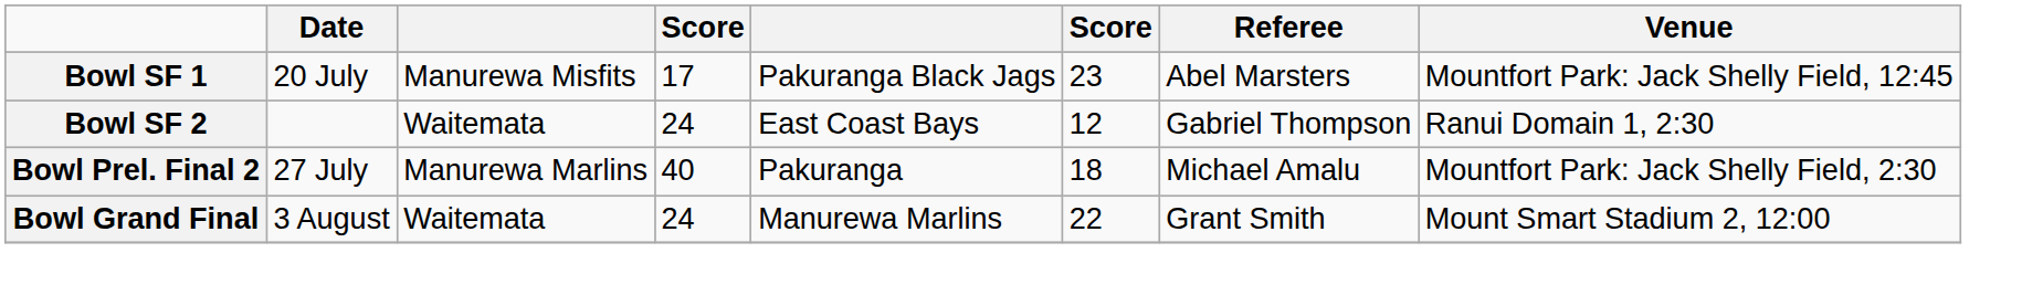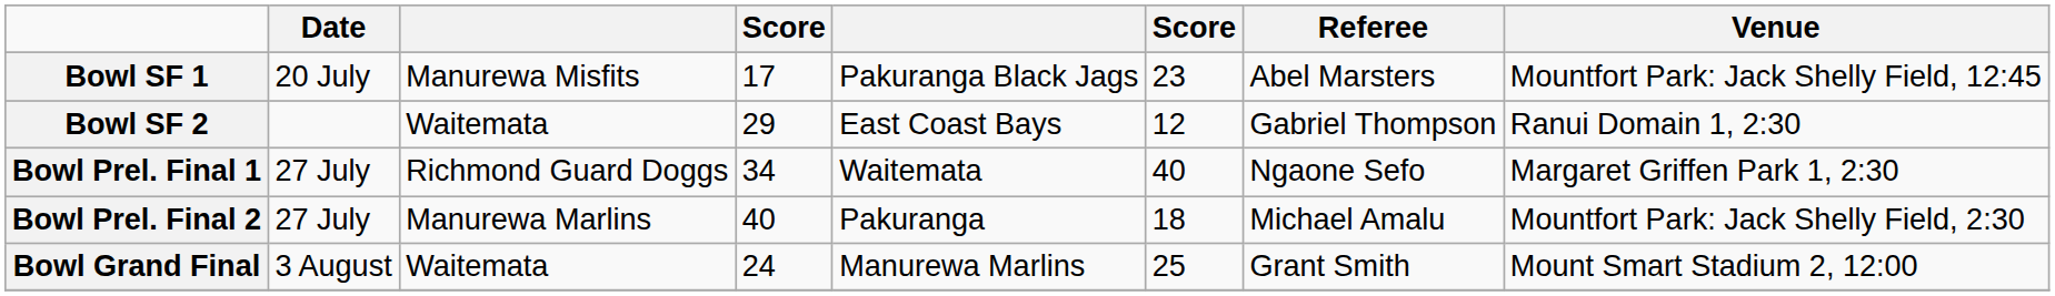Bowl SF 2 | column 4: 24 -> 29
+ row: Bowl Prel. Final 1 | 27 July | Richmond Guard Doggs | 34 | Waitemata | 40 | Ngaone Sefo | Margaret Griffen Park 1, 2:30
Bowl Grand Final | column 6: 22 -> 25
